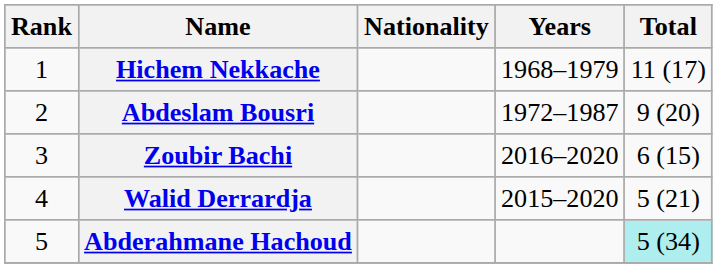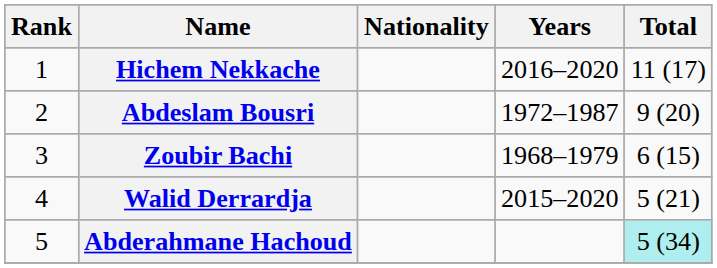Hichem Nekkache | Years: 1968–1979 -> 2016–2020
Zoubir Bachi | Years: 2016–2020 -> 1968–1979
